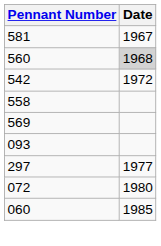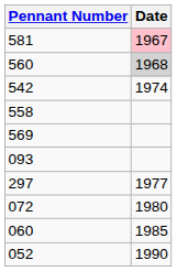581 | Date: no background -> pink background
542 | Date: 1972 -> 1974
+ row: 052 | 1990
